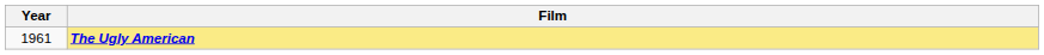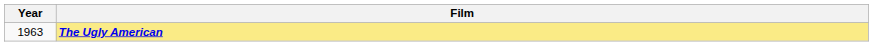The Ugly American | Year: 1961 -> 1963
